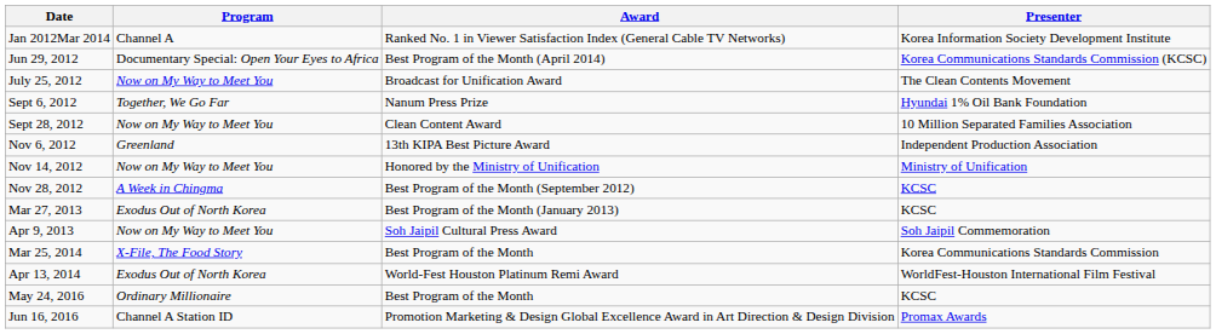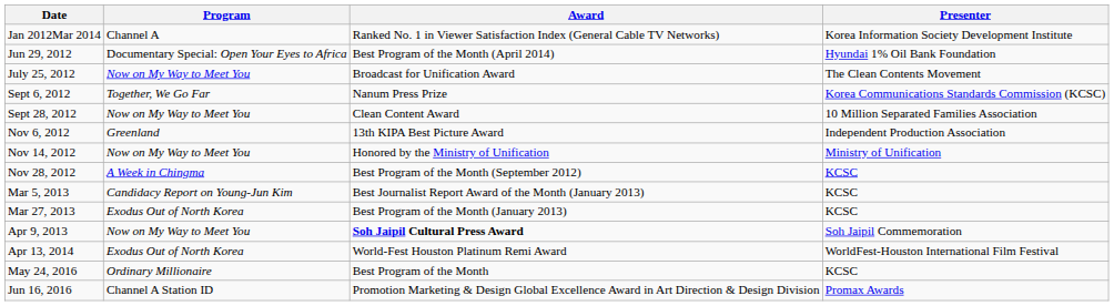Jun 29, 2012 | Presenter: Korea Communications Standards Commission (KCSC) -> Hyundai 1% Oil Bank Foundation
Sept 6, 2012 | Presenter: Hyundai 1% Oil Bank Foundation -> Korea Communications Standards Commission (KCSC)
+ row: Mar 5, 2013 | Candidacy Report on Young-Jun Kim | Best Journalist Report Award of the Month (January 2013) | KCSC
Apr 9, 2013 | Award: normal -> bold
- row: Mar 25, 2014 | X-File, The Food Story | Best Program of the Month | Korea Communications Standards Commission
